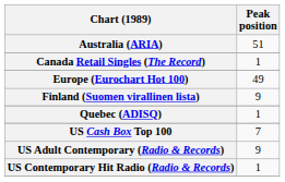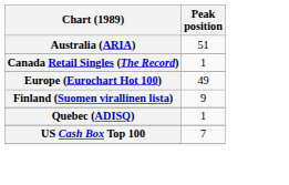- row: US Adult Contemporary (Radio & Records) | 9
- row: US Contemporary Hit Radio (Radio & Records) | 1
